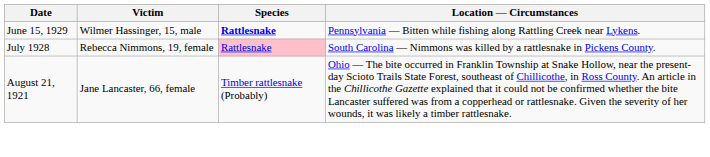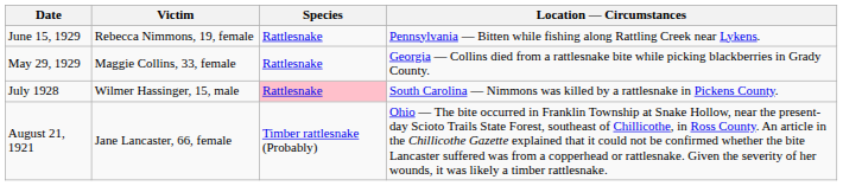June 15, 1929 | Victim: Wilmer Hassinger, 15, male -> Rebecca Nimmons, 19, female
June 15, 1929 | Species: bold -> normal
+ row: May 29, 1929 | Maggie Collins, 33, female | Rattlesnake | Georgia — Collins died from a rattlesnake bite while picking blackberries in Grady County.
July 1928 | Victim: Rebecca Nimmons, 19, female -> Wilmer Hassinger, 15, male
